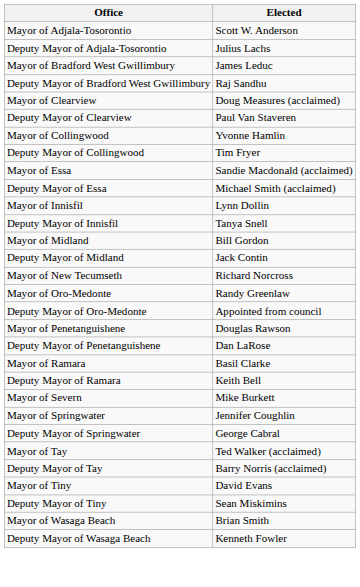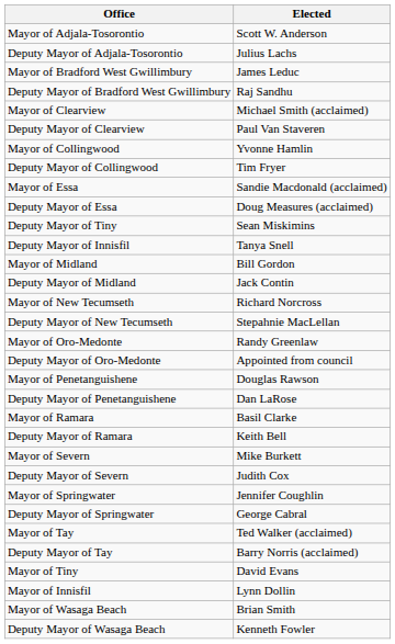Mayor of Clearview | Elected: Doug Measures (acclaimed) -> Michael Smith (acclaimed)
Deputy Mayor of Essa | Elected: Michael Smith (acclaimed) -> Doug Measures (acclaimed)
rows swapped: Mayor of Innisfil <-> Deputy Mayor of Tiny
+ row: Deputy Mayor of New Tecumseth | Stepahnie MacLellan
+ row: Deputy Mayor of Severn | Judith Cox
